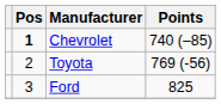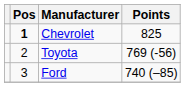Chevrolet | Points: 740 (–85) -> 825
Ford | Points: 825 -> 740 (–85)
